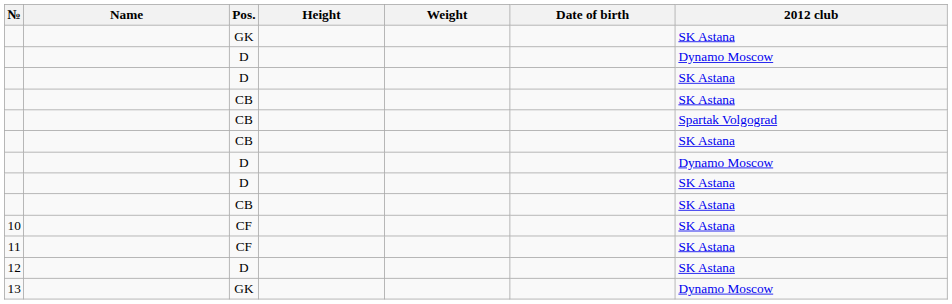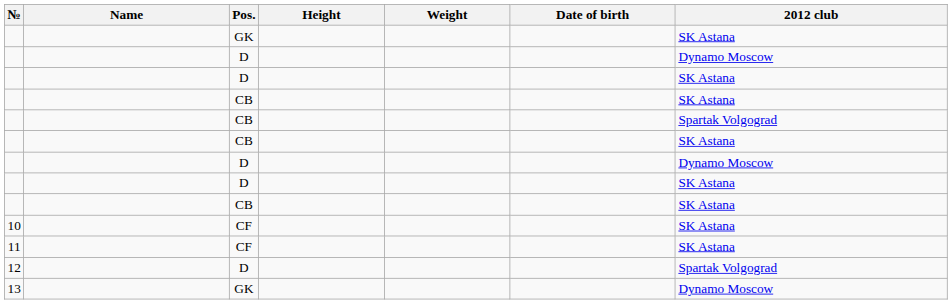12 | 2012 club: SK Astana -> Spartak Volgograd
